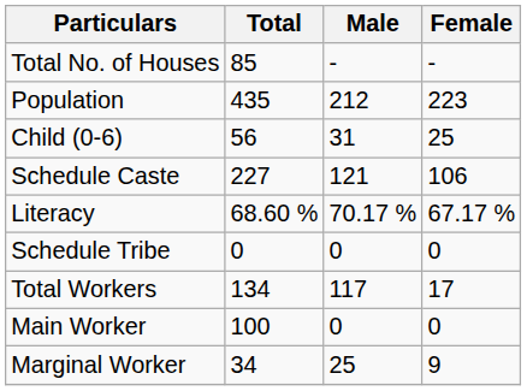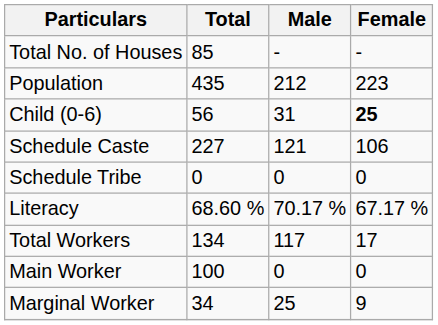Child (0-6) | Female: normal -> bold
rows swapped: Schedule Tribe <-> Literacy
